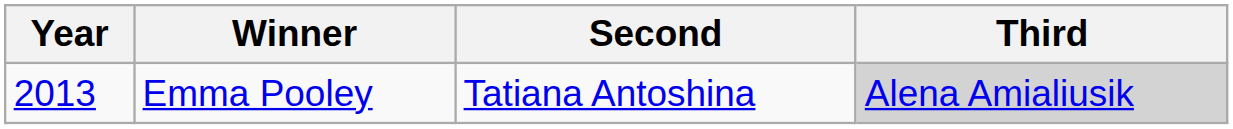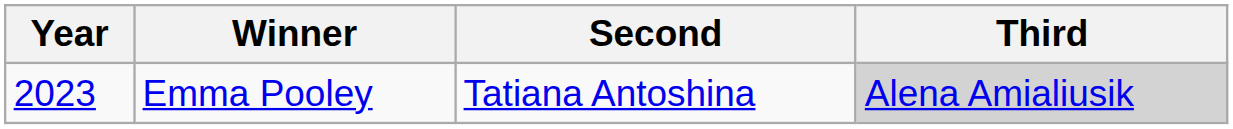Emma Pooley | Year: 2013 -> 2023
